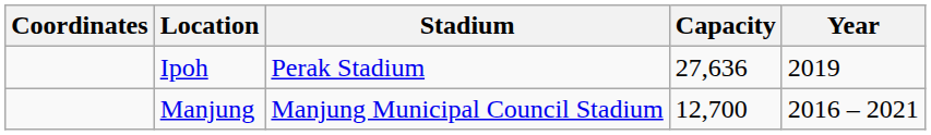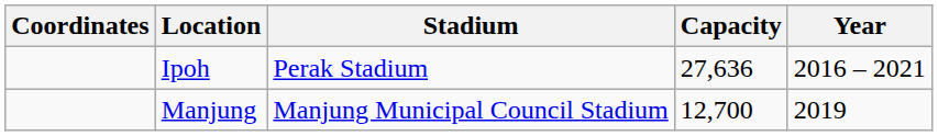Ipoh | Year: 2019 -> 2016 – 2021
Manjung | Year: 2016 – 2021 -> 2019
